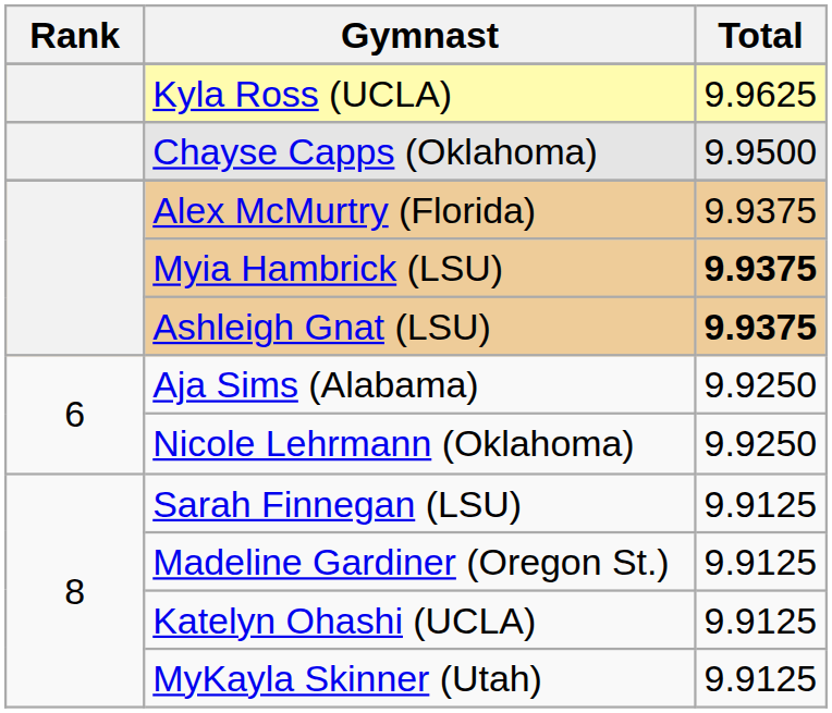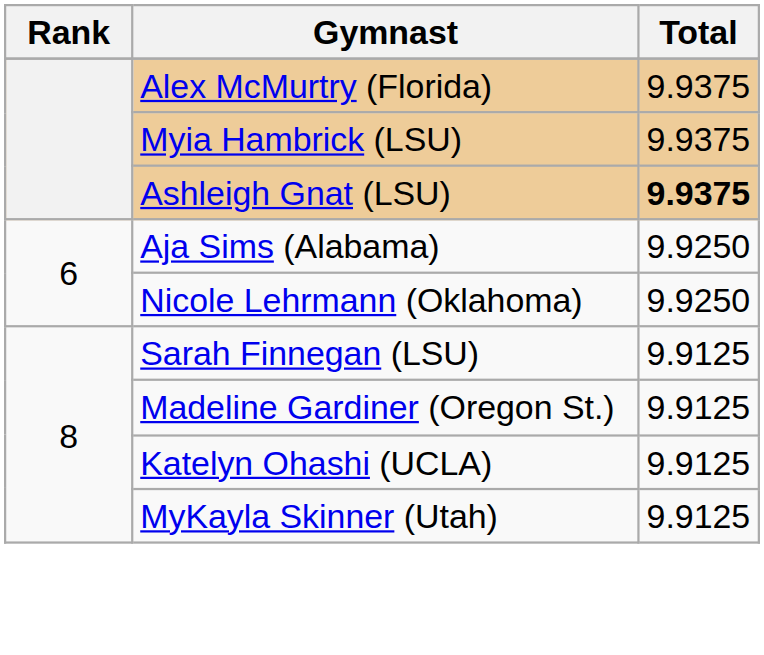- row: Kyla Ross (UCLA) | 9.9625
- row: Chayse Capps (Oklahoma) | 9.9500
Myia Hambrick (LSU) | Total: bold -> normal
